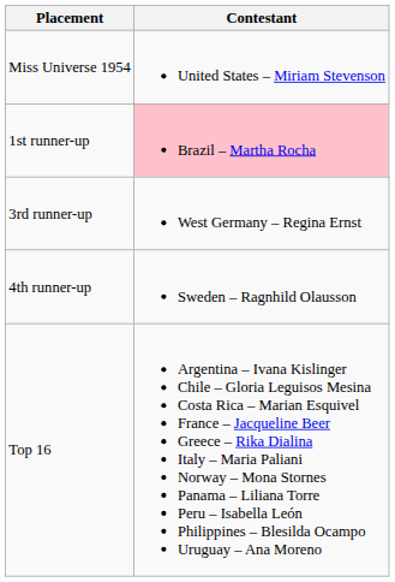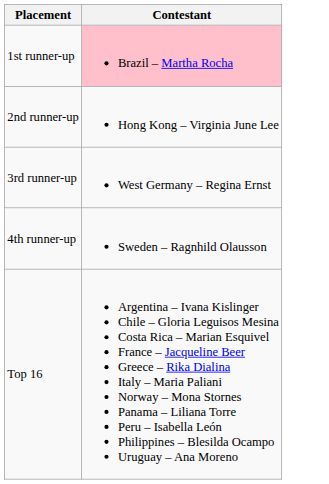- row: Miss Universe 1954 | United States – Miriam Stevenson
+ row: 2nd runner-up | Hong Kong – Virginia June Lee
